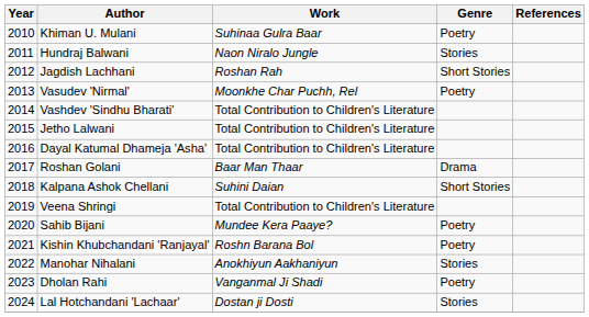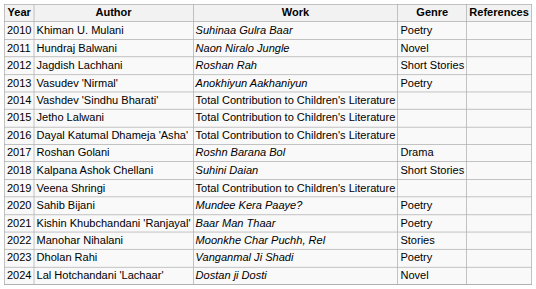Hundraj Balwani | Genre: Stories -> Novel
Vasudev 'Nirmal' | Work: Moonkhe Char Puchh, Rel -> Anokhiyun Aakhaniyun
Roshan Golani | Work: Baar Man Thaar -> Roshn Barana Bol
Kishin Khubchandani 'Ranjayal' | Work: Roshn Barana Bol -> Baar Man Thaar
Manohar Nihalani | Work: Anokhiyun Aakhaniyun -> Moonkhe Char Puchh, Rel
Lal Hotchandani 'Lachaar' | Genre: Stories -> Novel
